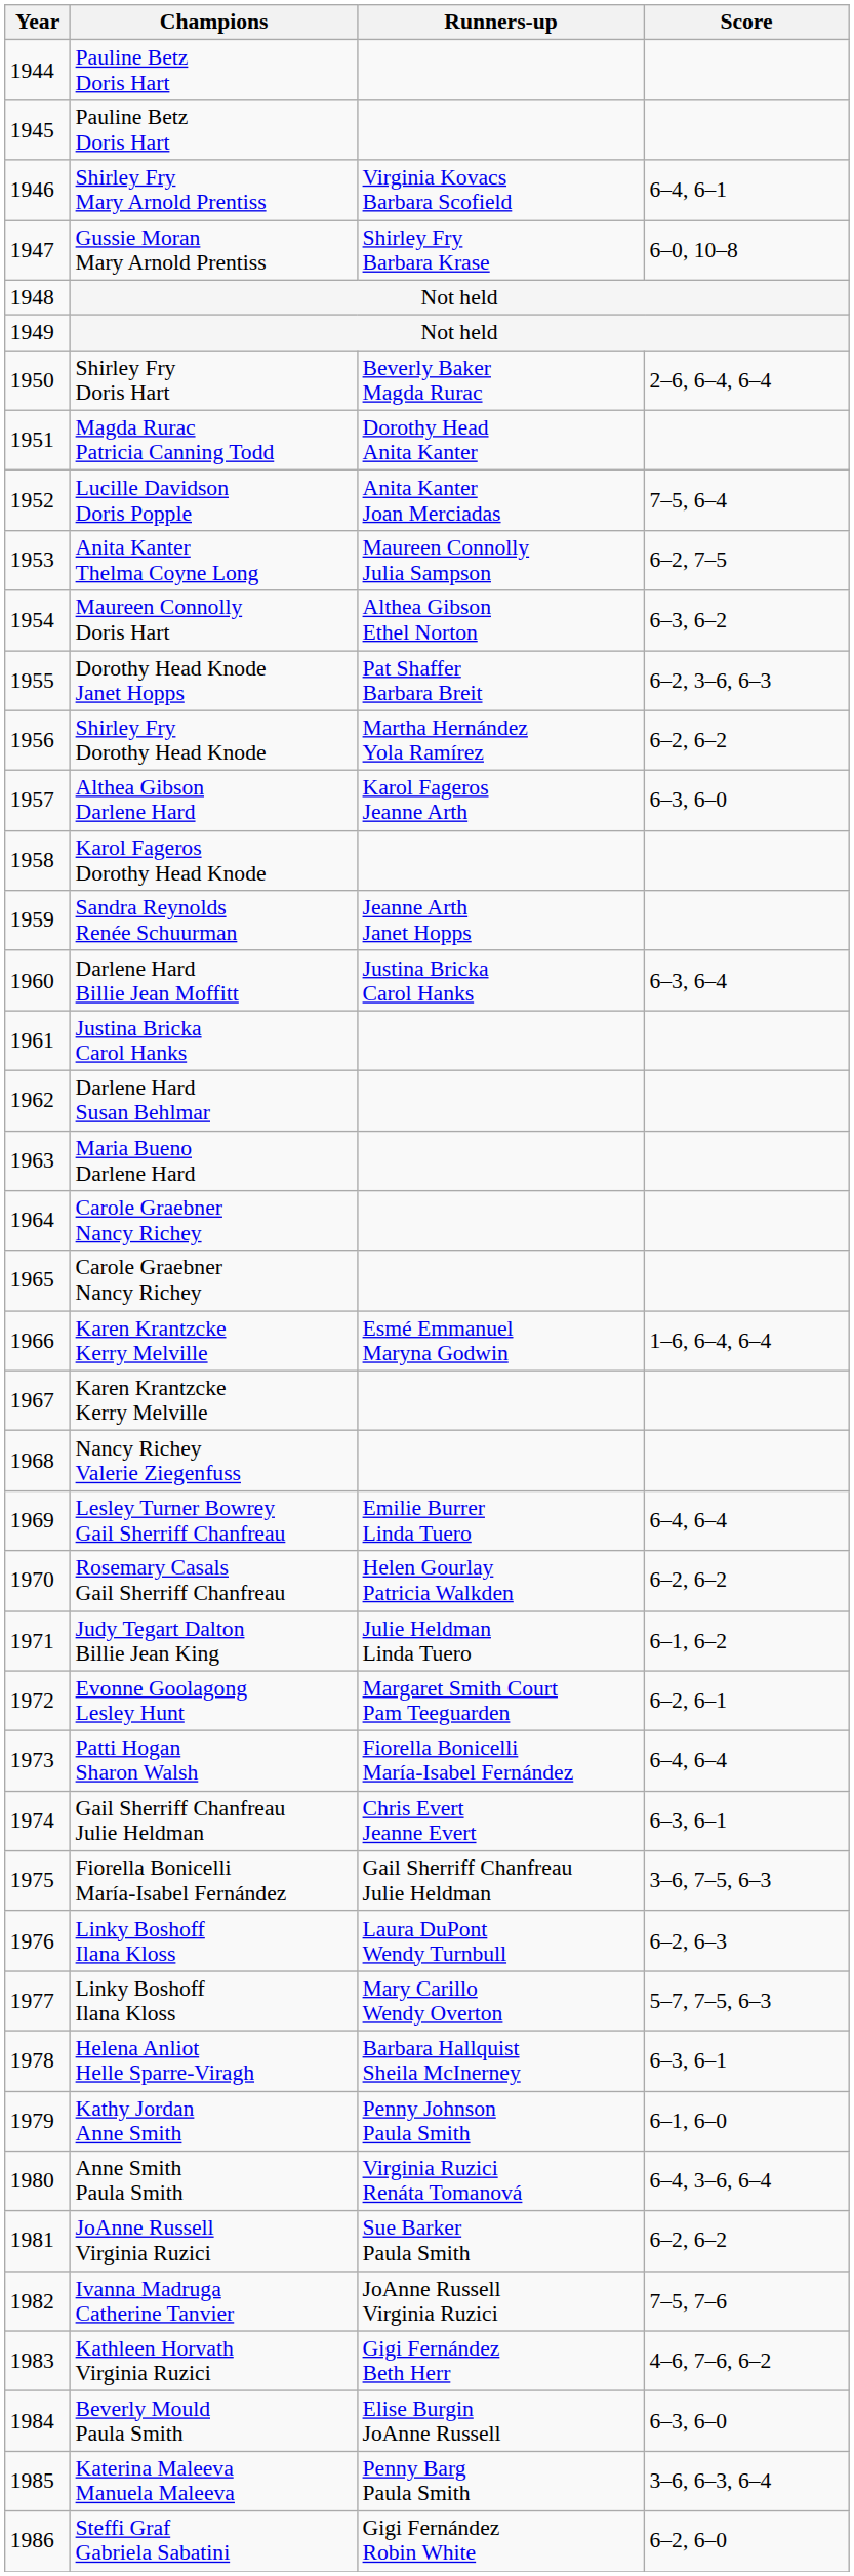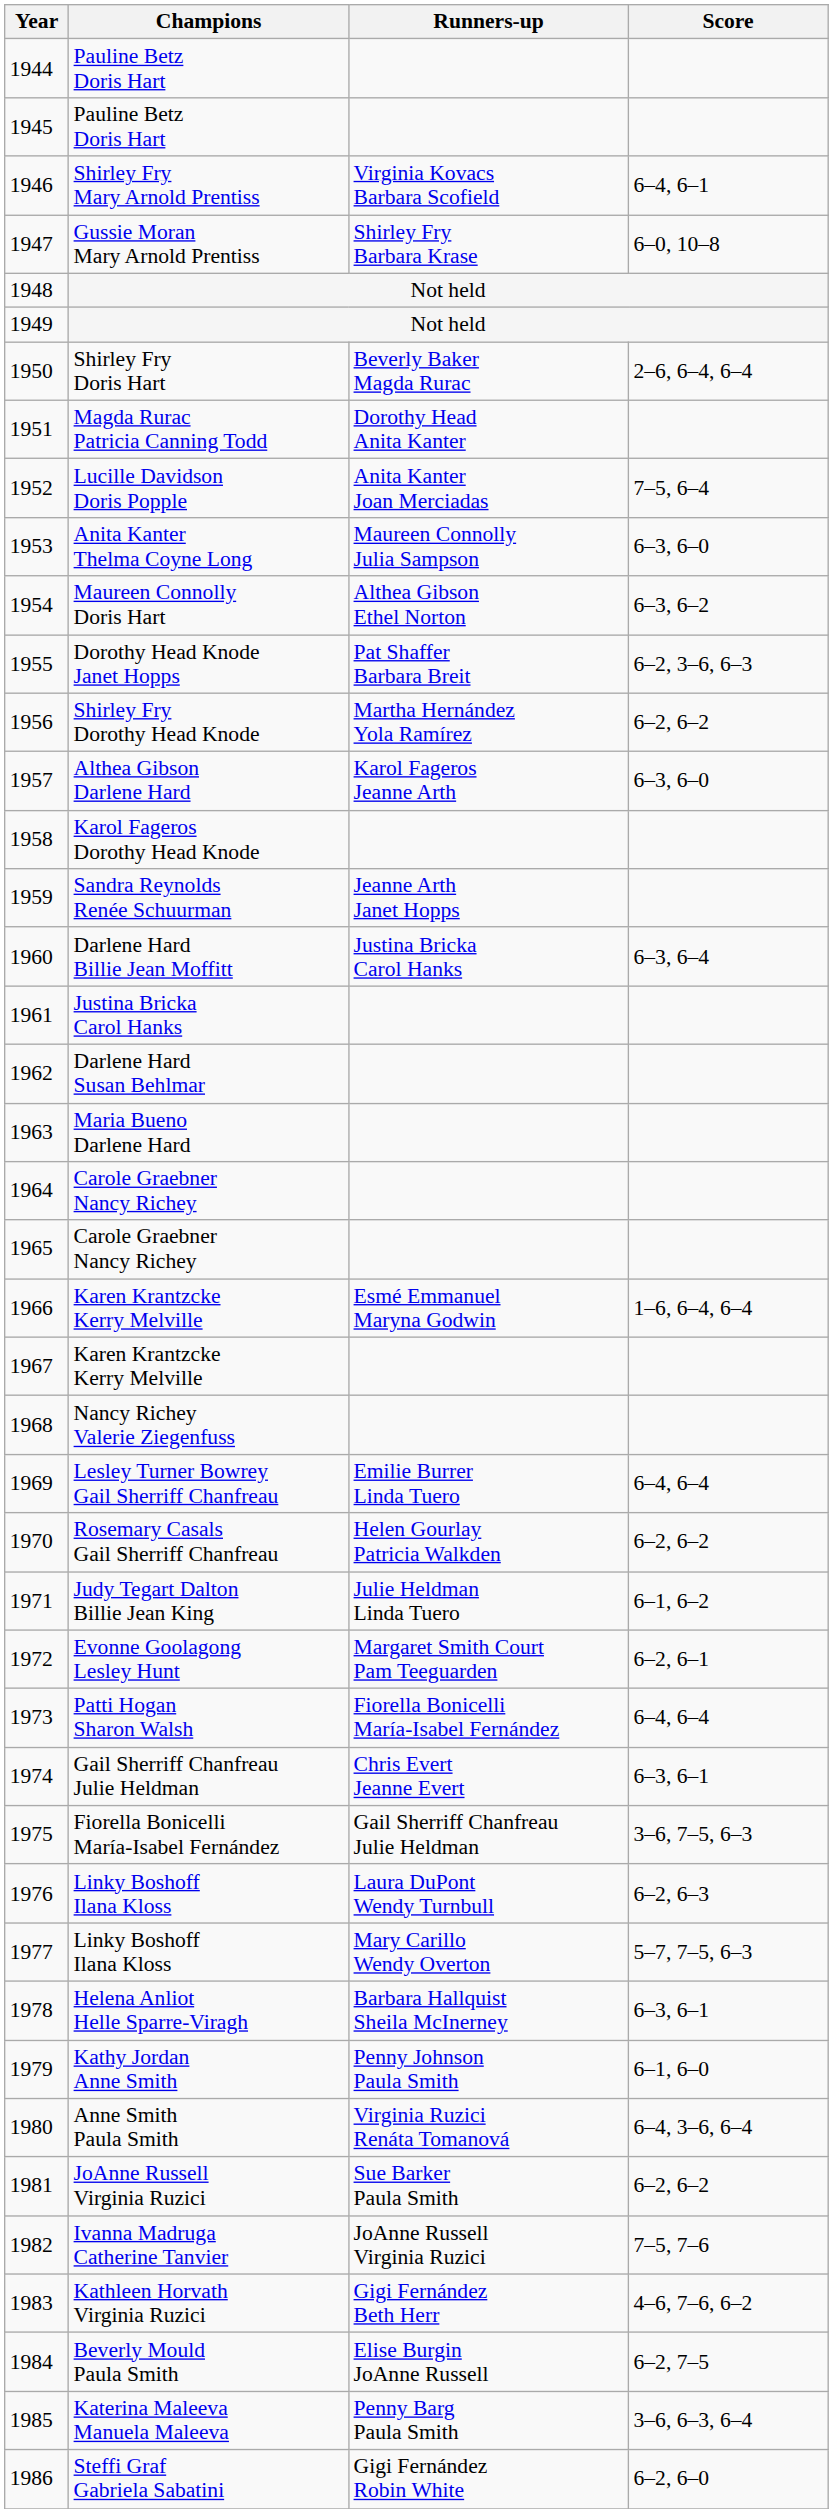1953 | Score: 6–2, 7–5 -> 6–3, 6–0
1984 | Score: 6–3, 6–0 -> 6–2, 7–5
